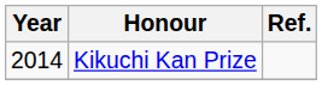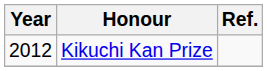Kikuchi Kan Prize | Year: 2014 -> 2012
